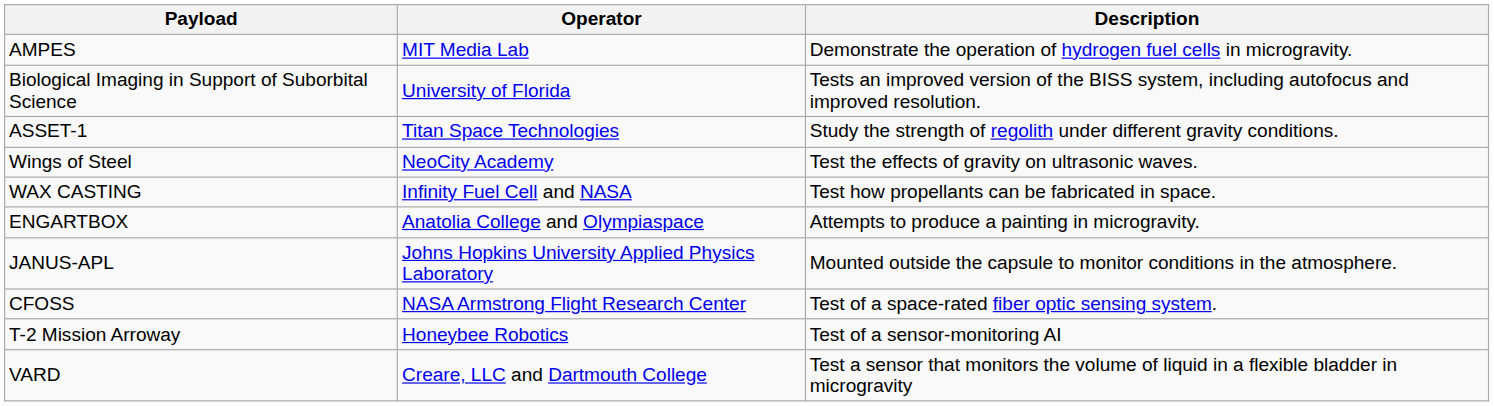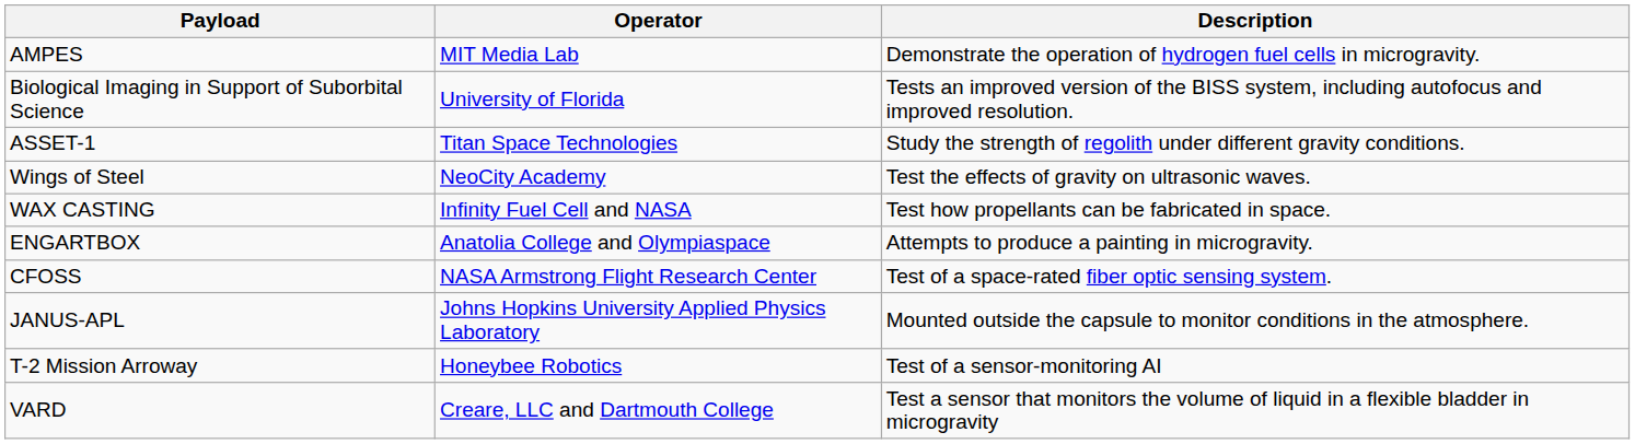rows swapped: CFOSS <-> JANUS-APL
